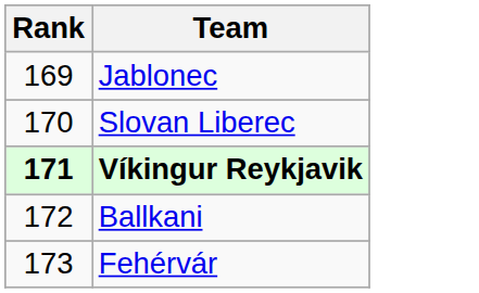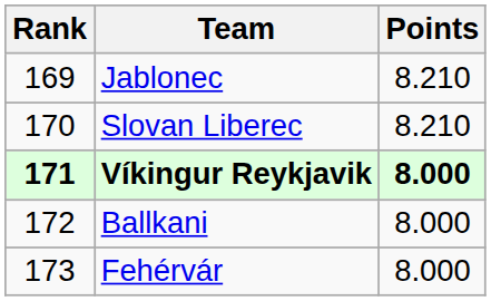+ column: Points | 8.210 | 8.210 | 8.000 | 8.000 | 8.000
